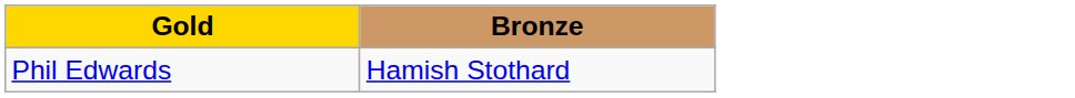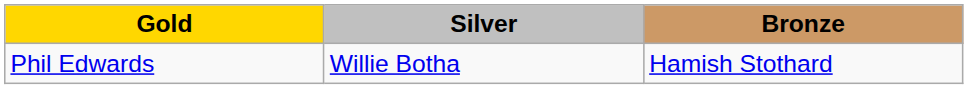+ column: Silver | Willie Botha
